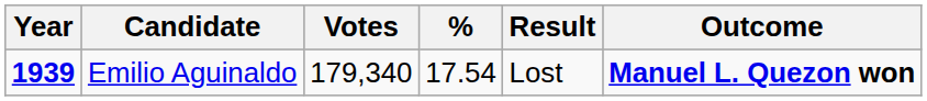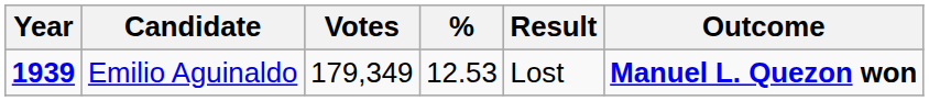Emilio Aguinaldo | Votes: 179,340 -> 179,349
Emilio Aguinaldo | %: 17.54 -> 12.53
